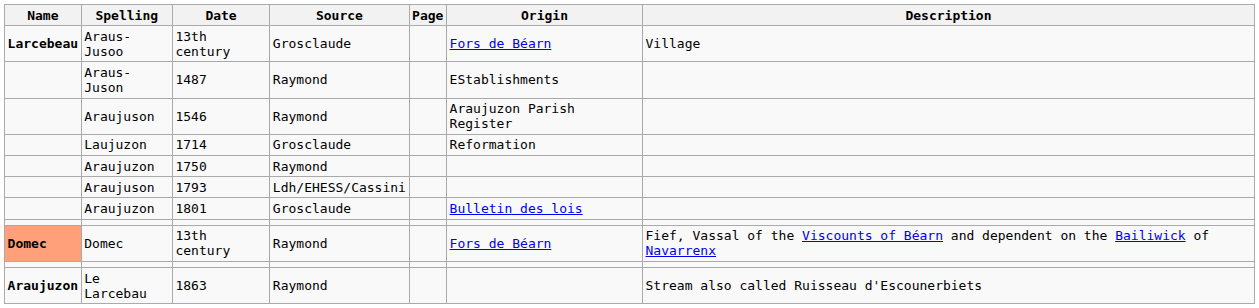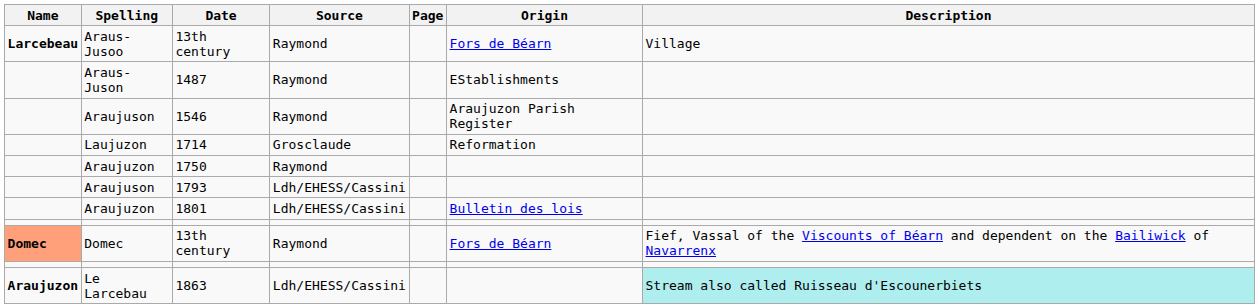Araus-Jusoo / 13th century | Source: Grosclaude -> Raymond
1801 | Source: Grosclaude -> Ldh/EHESS/Cassini
1863 | Source: Raymond -> Ldh/EHESS/Cassini
1863 | Description: no background -> paleturquoise background
